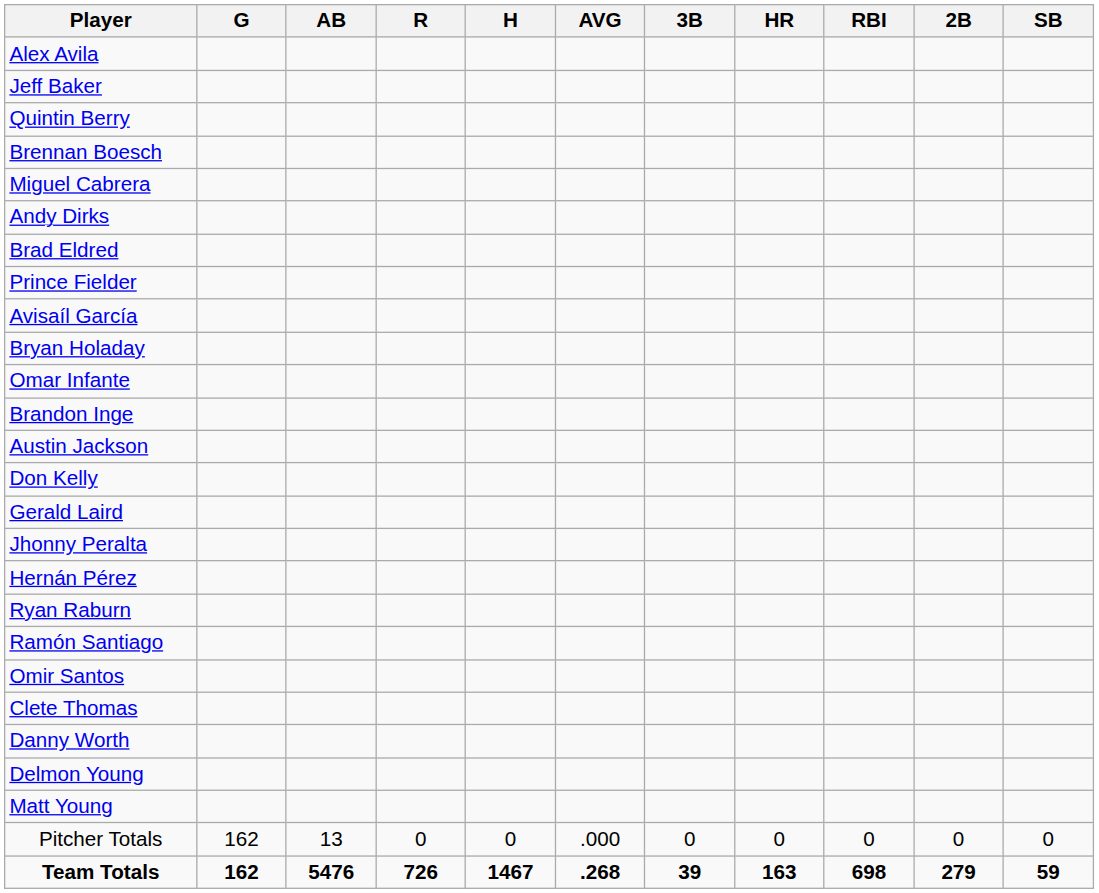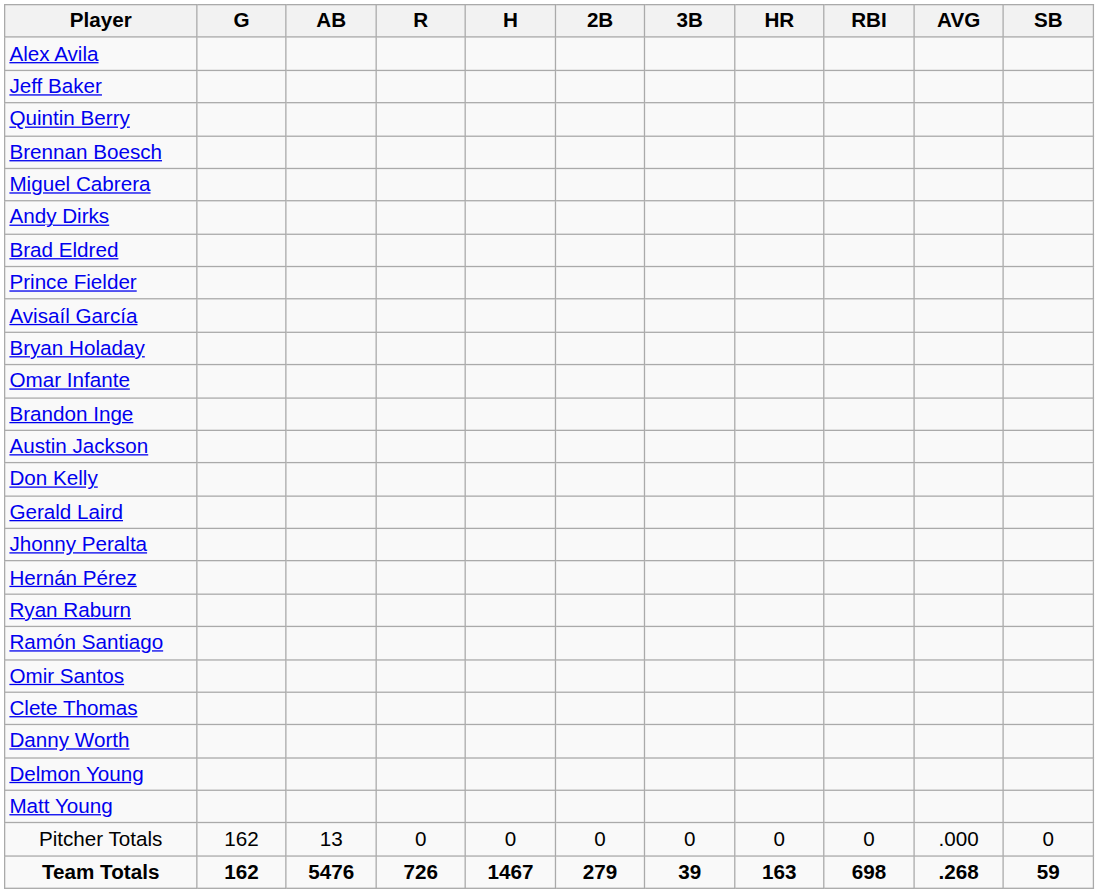columns swapped: 2B <-> AVG
